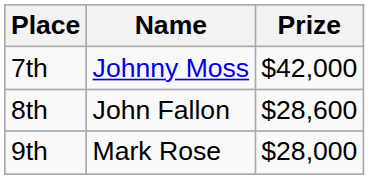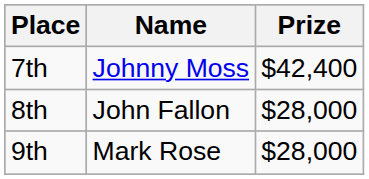7th | Prize: $42,000 -> $42,400
8th | Prize: $28,600 -> $28,000
